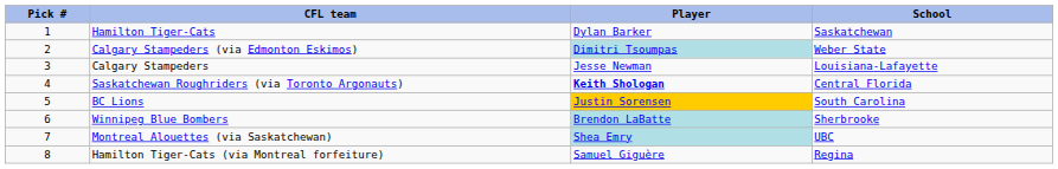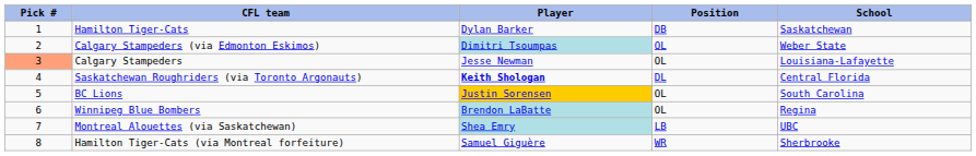+ column: Position | DB | OL | OL | DL | OL | OL | LB | WR
Calgary Stampeders | Pick #: no background -> lightsalmon background
Winnipeg Blue Bombers | School: Sherbrooke -> Regina
Hamilton Tiger-Cats (via Montreal forfeiture) | School: Regina -> Sherbrooke
